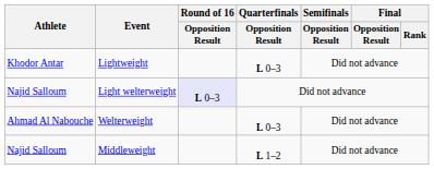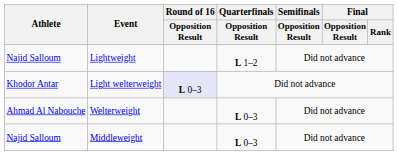Lightweight | Athlete: Khodor Antar -> Najid Salloum
Lightweight | Quarterfinals / Opposition Result: L 0–3 -> L 1–2
Light welterweight | Athlete: Najid Salloum -> Khodor Antar
Middleweight | Quarterfinals / Opposition Result: L 1–2 -> L 0–3
